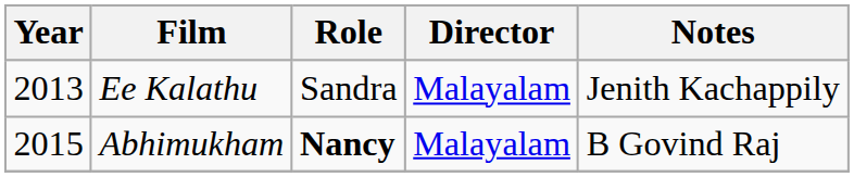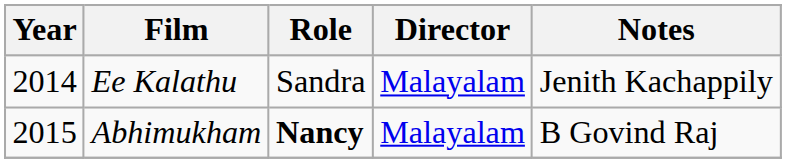Ee Kalathu | Year: 2013 -> 2014
